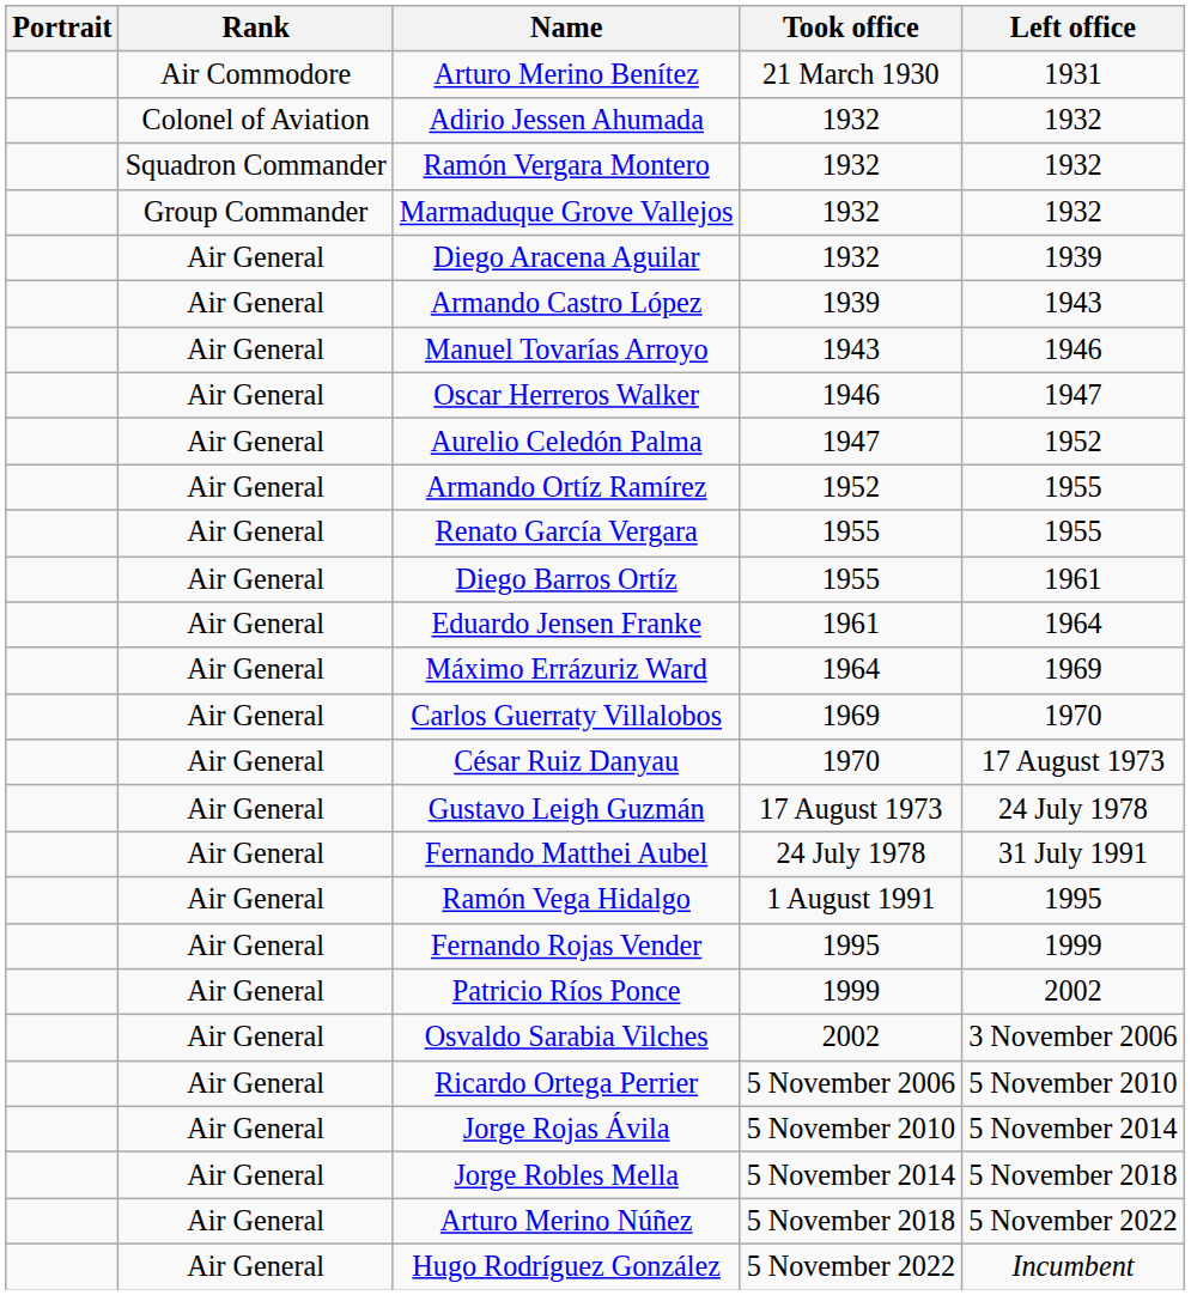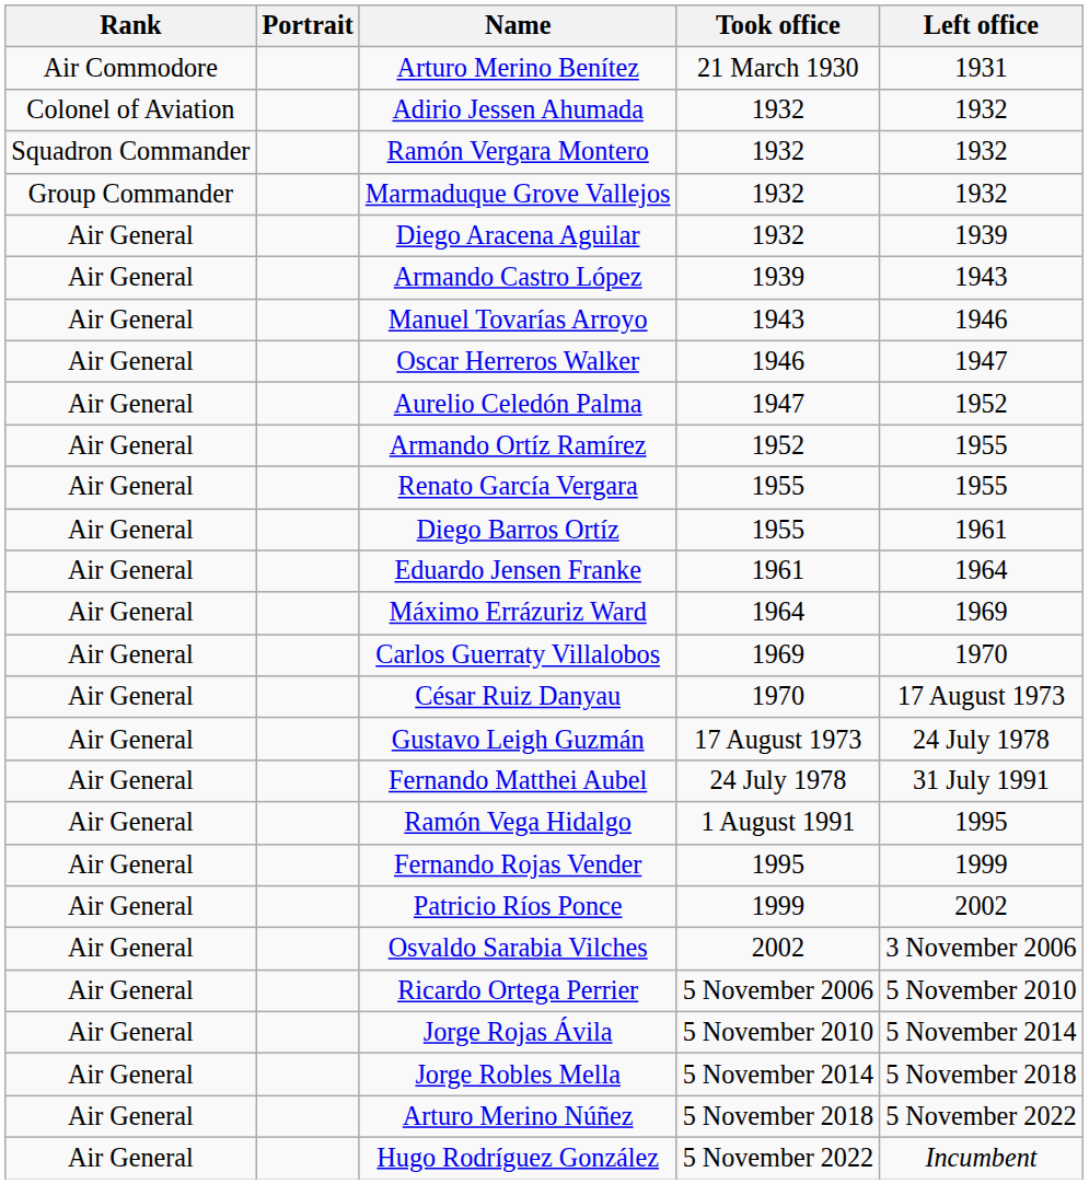columns swapped: Portrait <-> Rank
